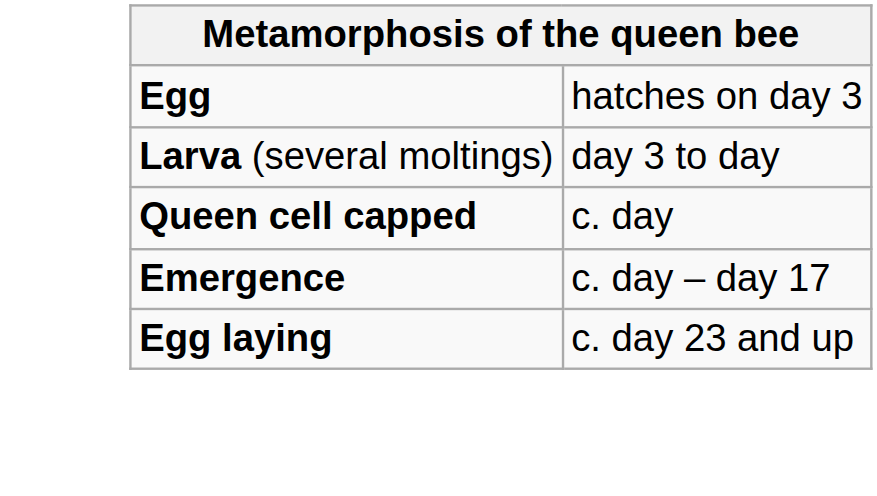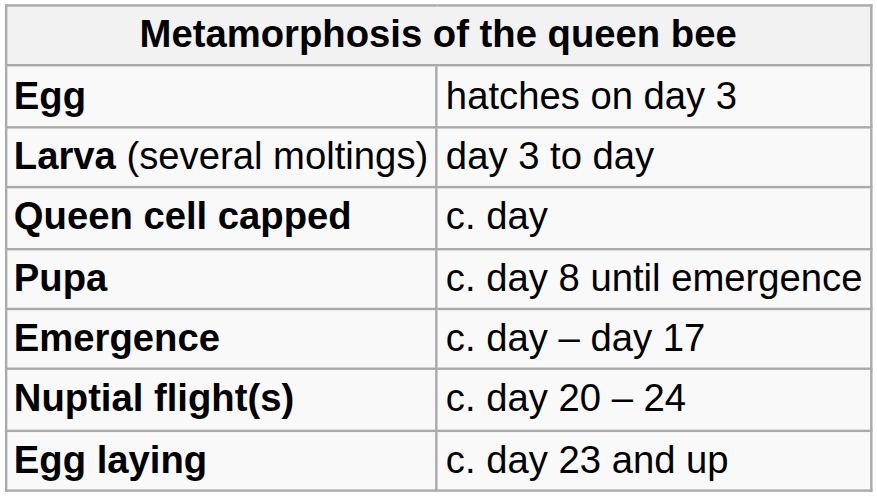+ row: Pupa | c. day 8 until emergence
+ row: Nuptial flight(s) | c. day 20 – 24
